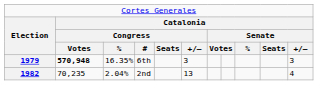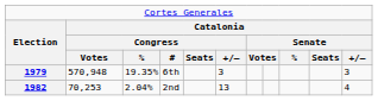1979 | column 2: bold -> normal
1979 | column 3: 16.35% -> 19.35%
1982 | column 2: 70,235 -> 70,253
